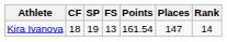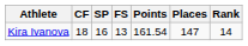Kira Ivanova | SP: 19 -> 16
